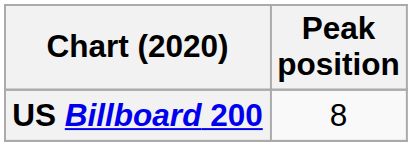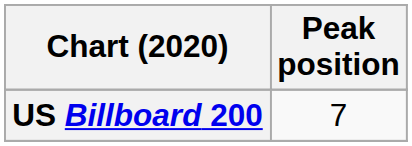US Billboard 200 | Peak position: 8 -> 7
